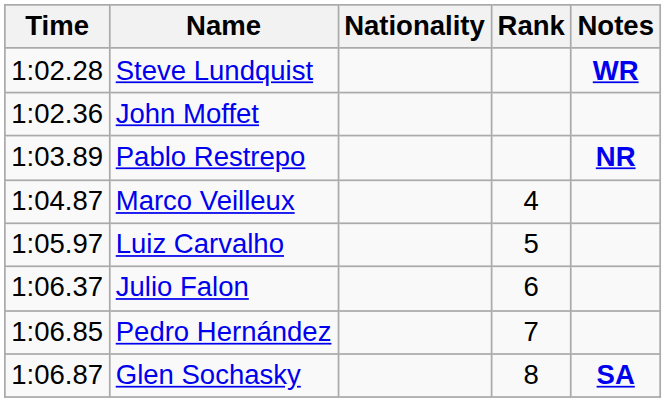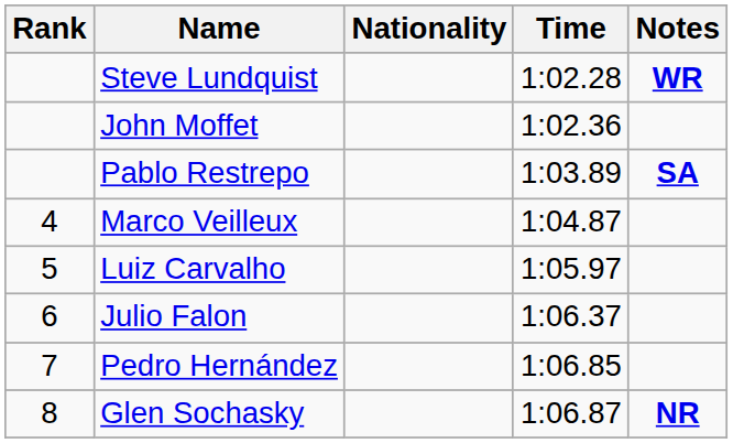columns swapped: Rank <-> Time
Pablo Restrepo | Notes: NR -> SA
Glen Sochasky | Notes: SA -> NR
